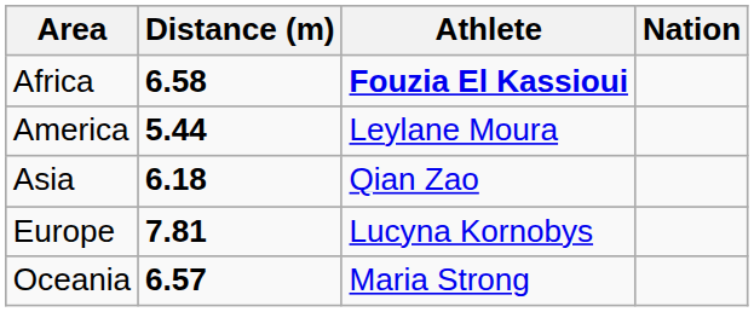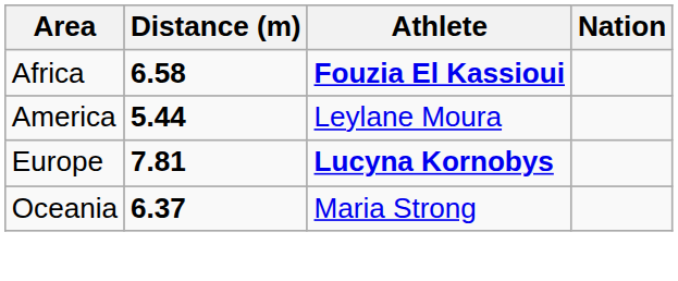- row: Asia | 6.18 | Qian Zao
Europe | Athlete: normal -> bold
Oceania | Distance (m): 6.57 -> 6.37
